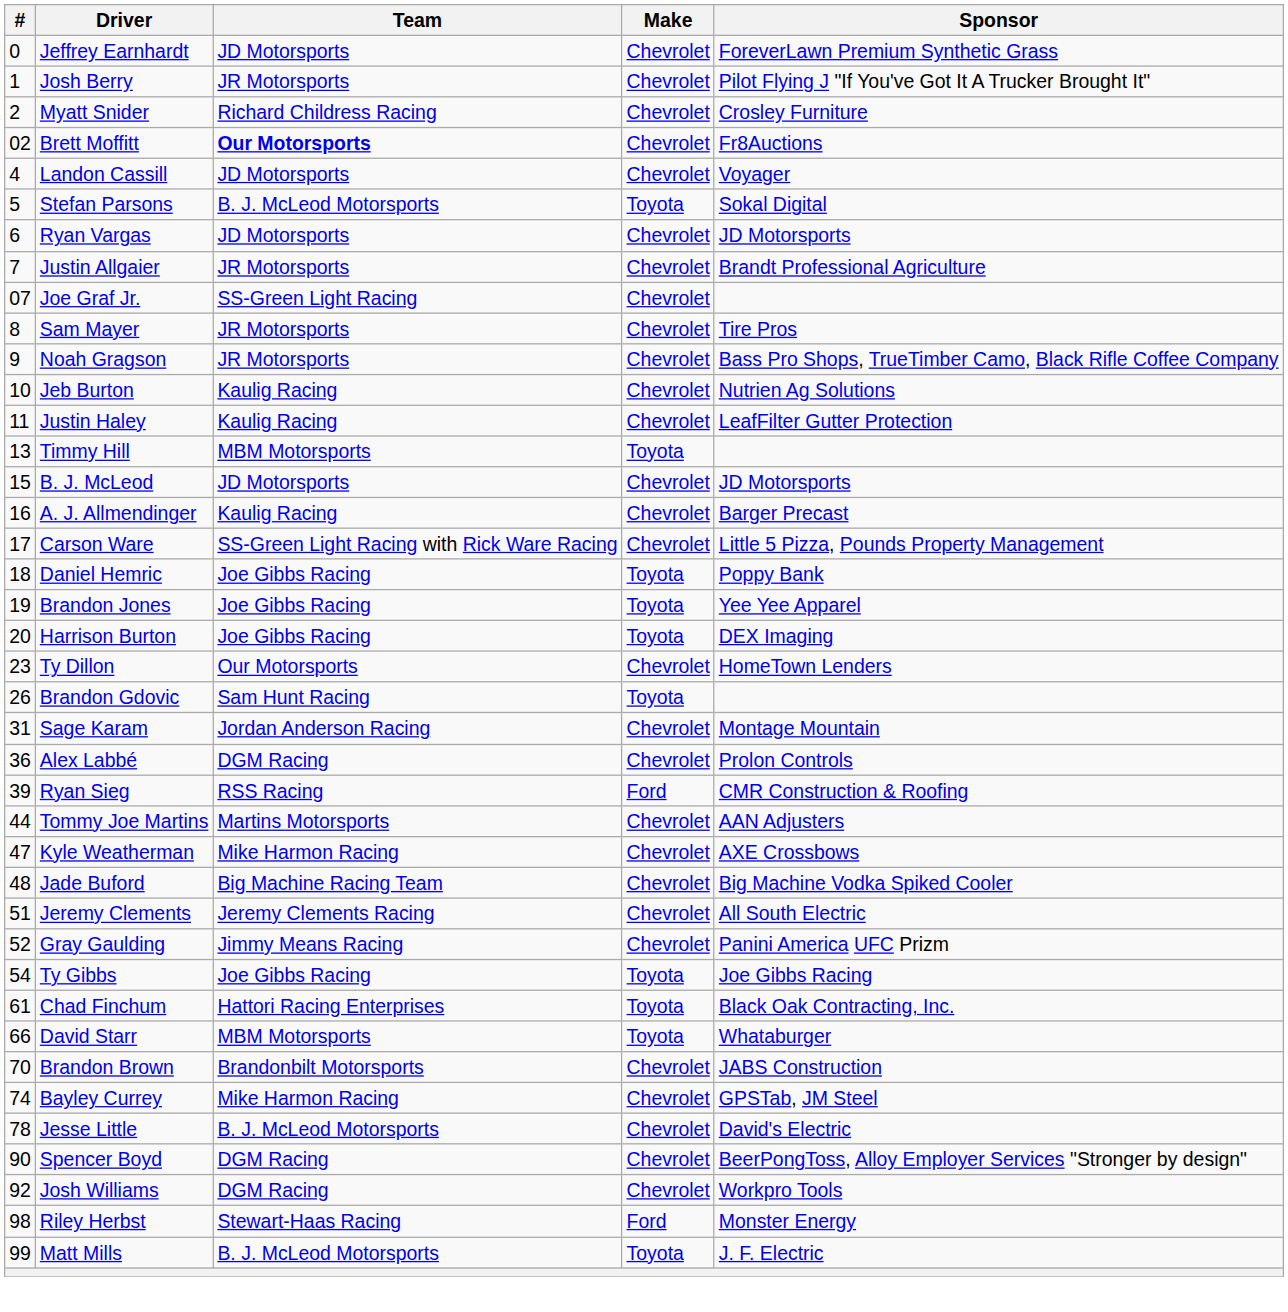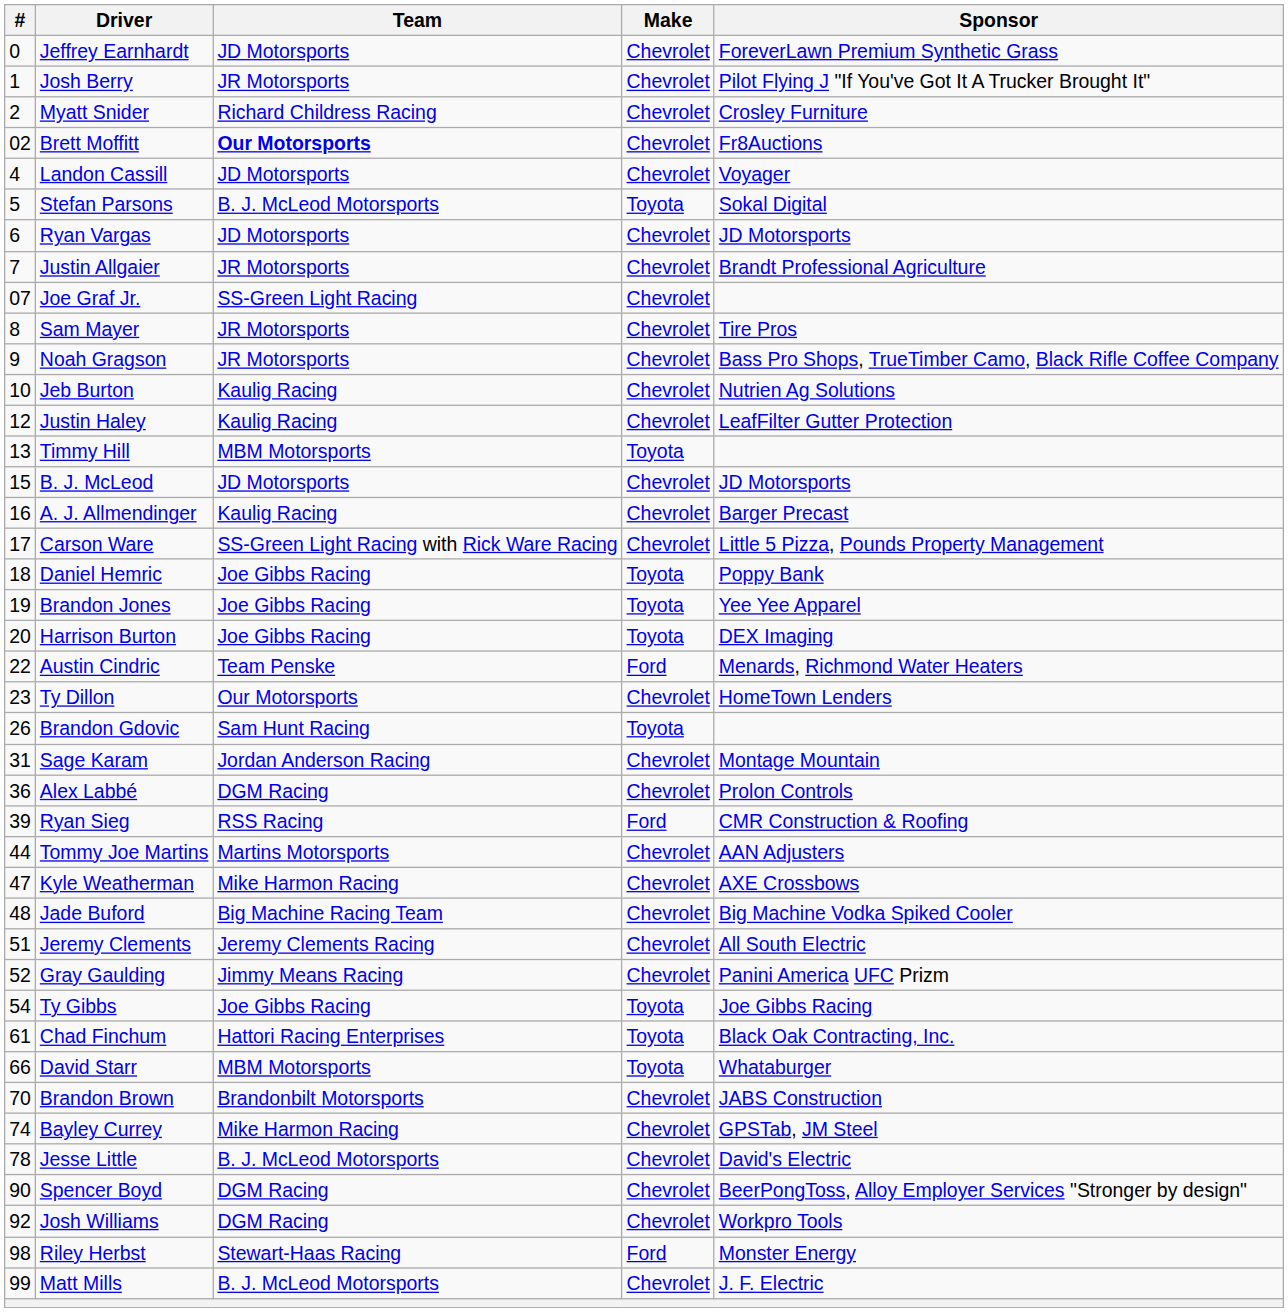Justin Haley | #: 11 -> 12
+ row: 22 | Austin Cindric | Team Penske | Ford | Menards, Richmond Water Heaters
Matt Mills | Make: Toyota -> Chevrolet
